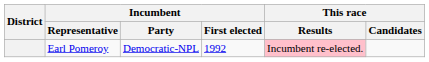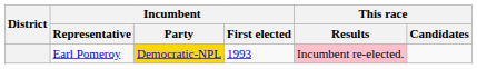Earl Pomeroy | Incumbent / Party: no background -> gold background
Earl Pomeroy | Incumbent / First elected: 1992 -> 1993
